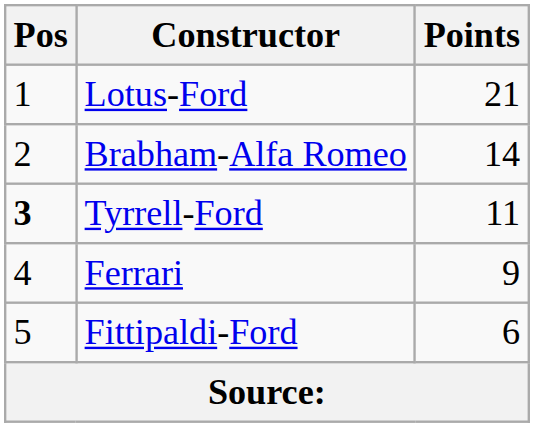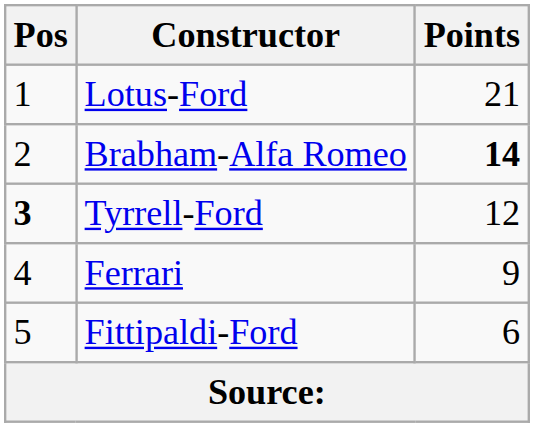Brabham-Alfa Romeo | Points: normal -> bold
Tyrrell-Ford | Points: 11 -> 12
